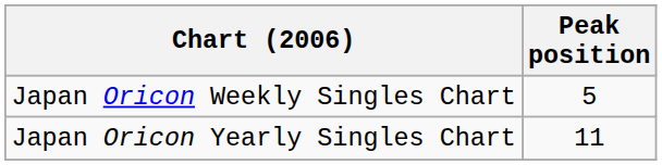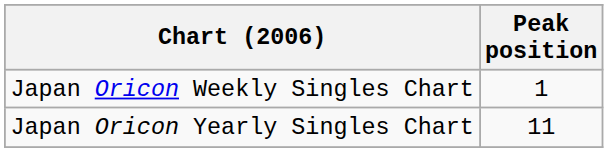Japan Oricon Weekly Singles Chart | Peak position: 5 -> 1
